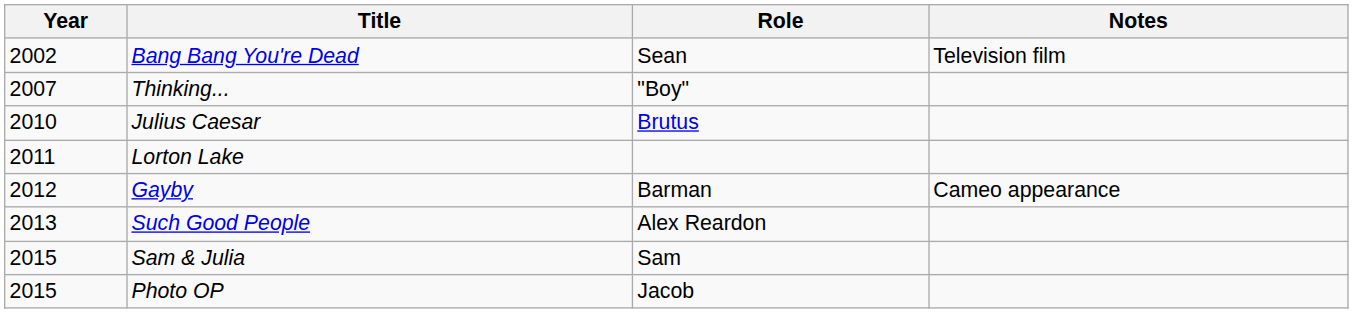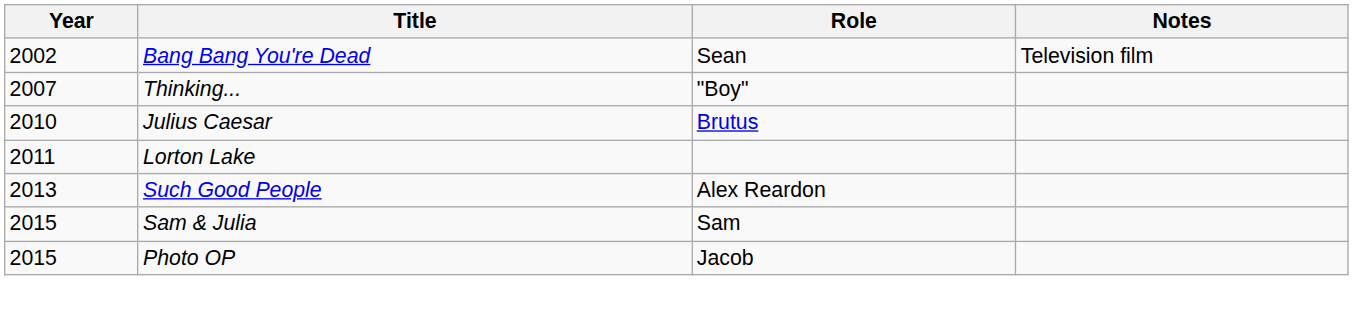- row: 2012 | Gayby | Barman | Cameo appearance
